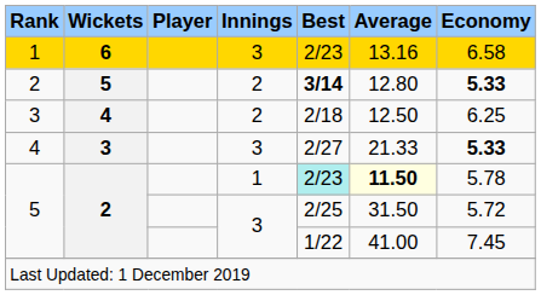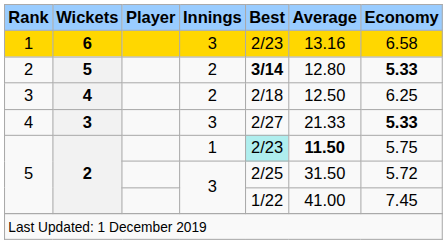5 / 1 | Average: lightyellow background -> no background
5 / 1 | Economy: 5.78 -> 5.75
